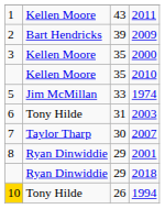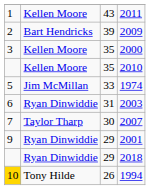2003 | column 2: Tony Hilde -> Ryan Dinwiddie
2001 | column 1: 8 -> 9
